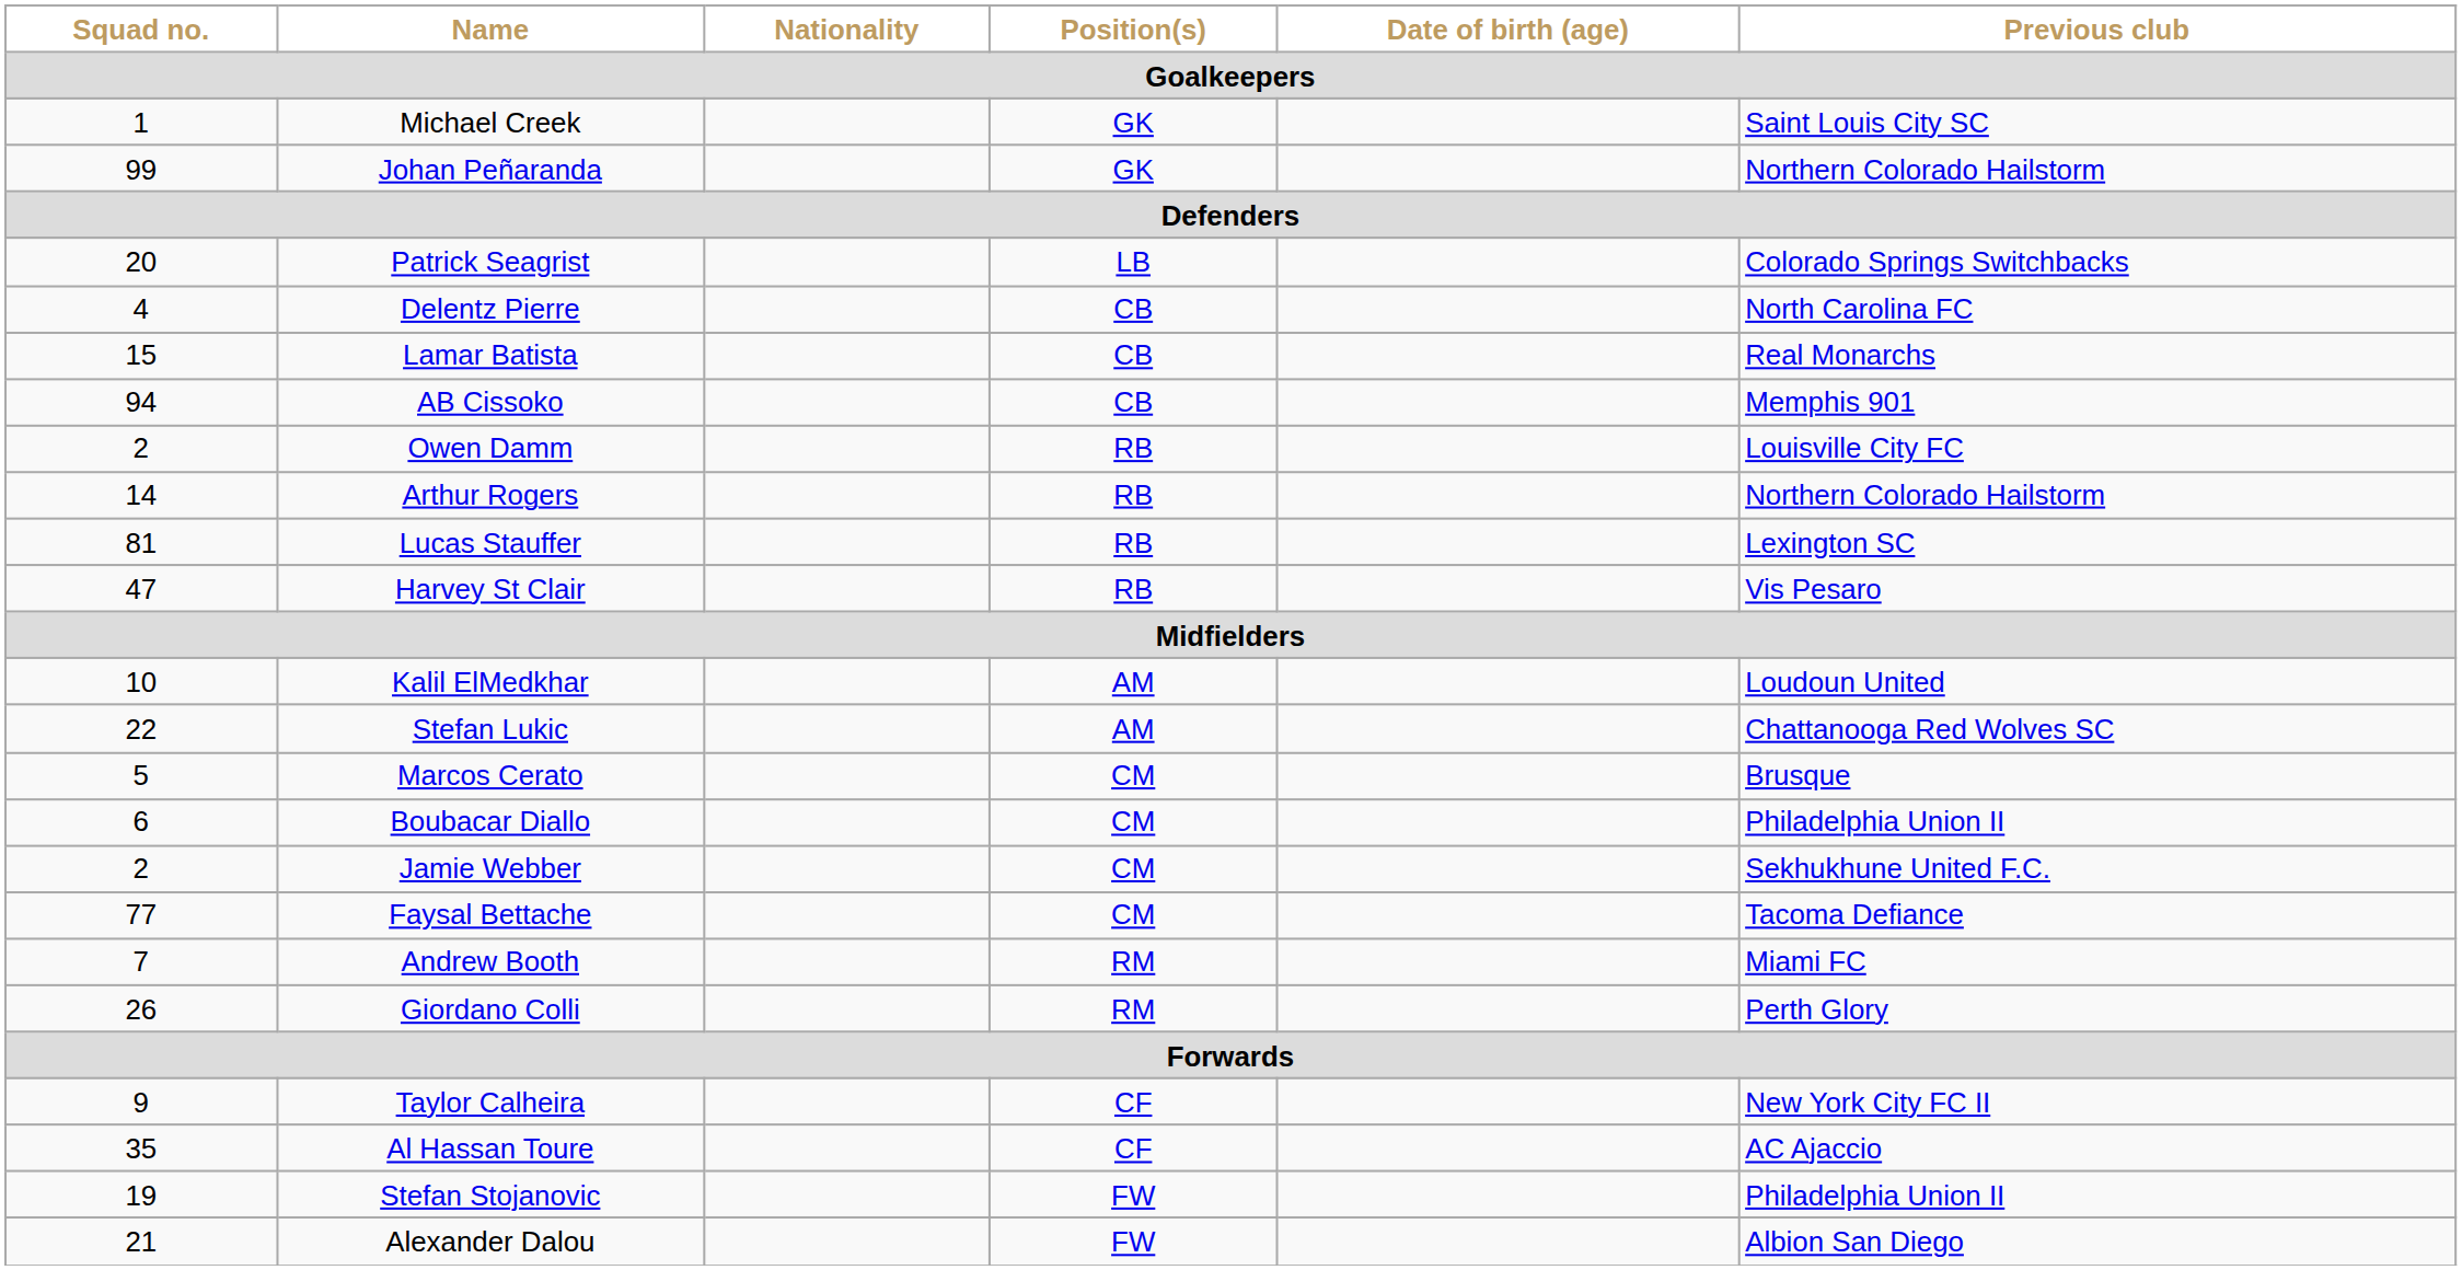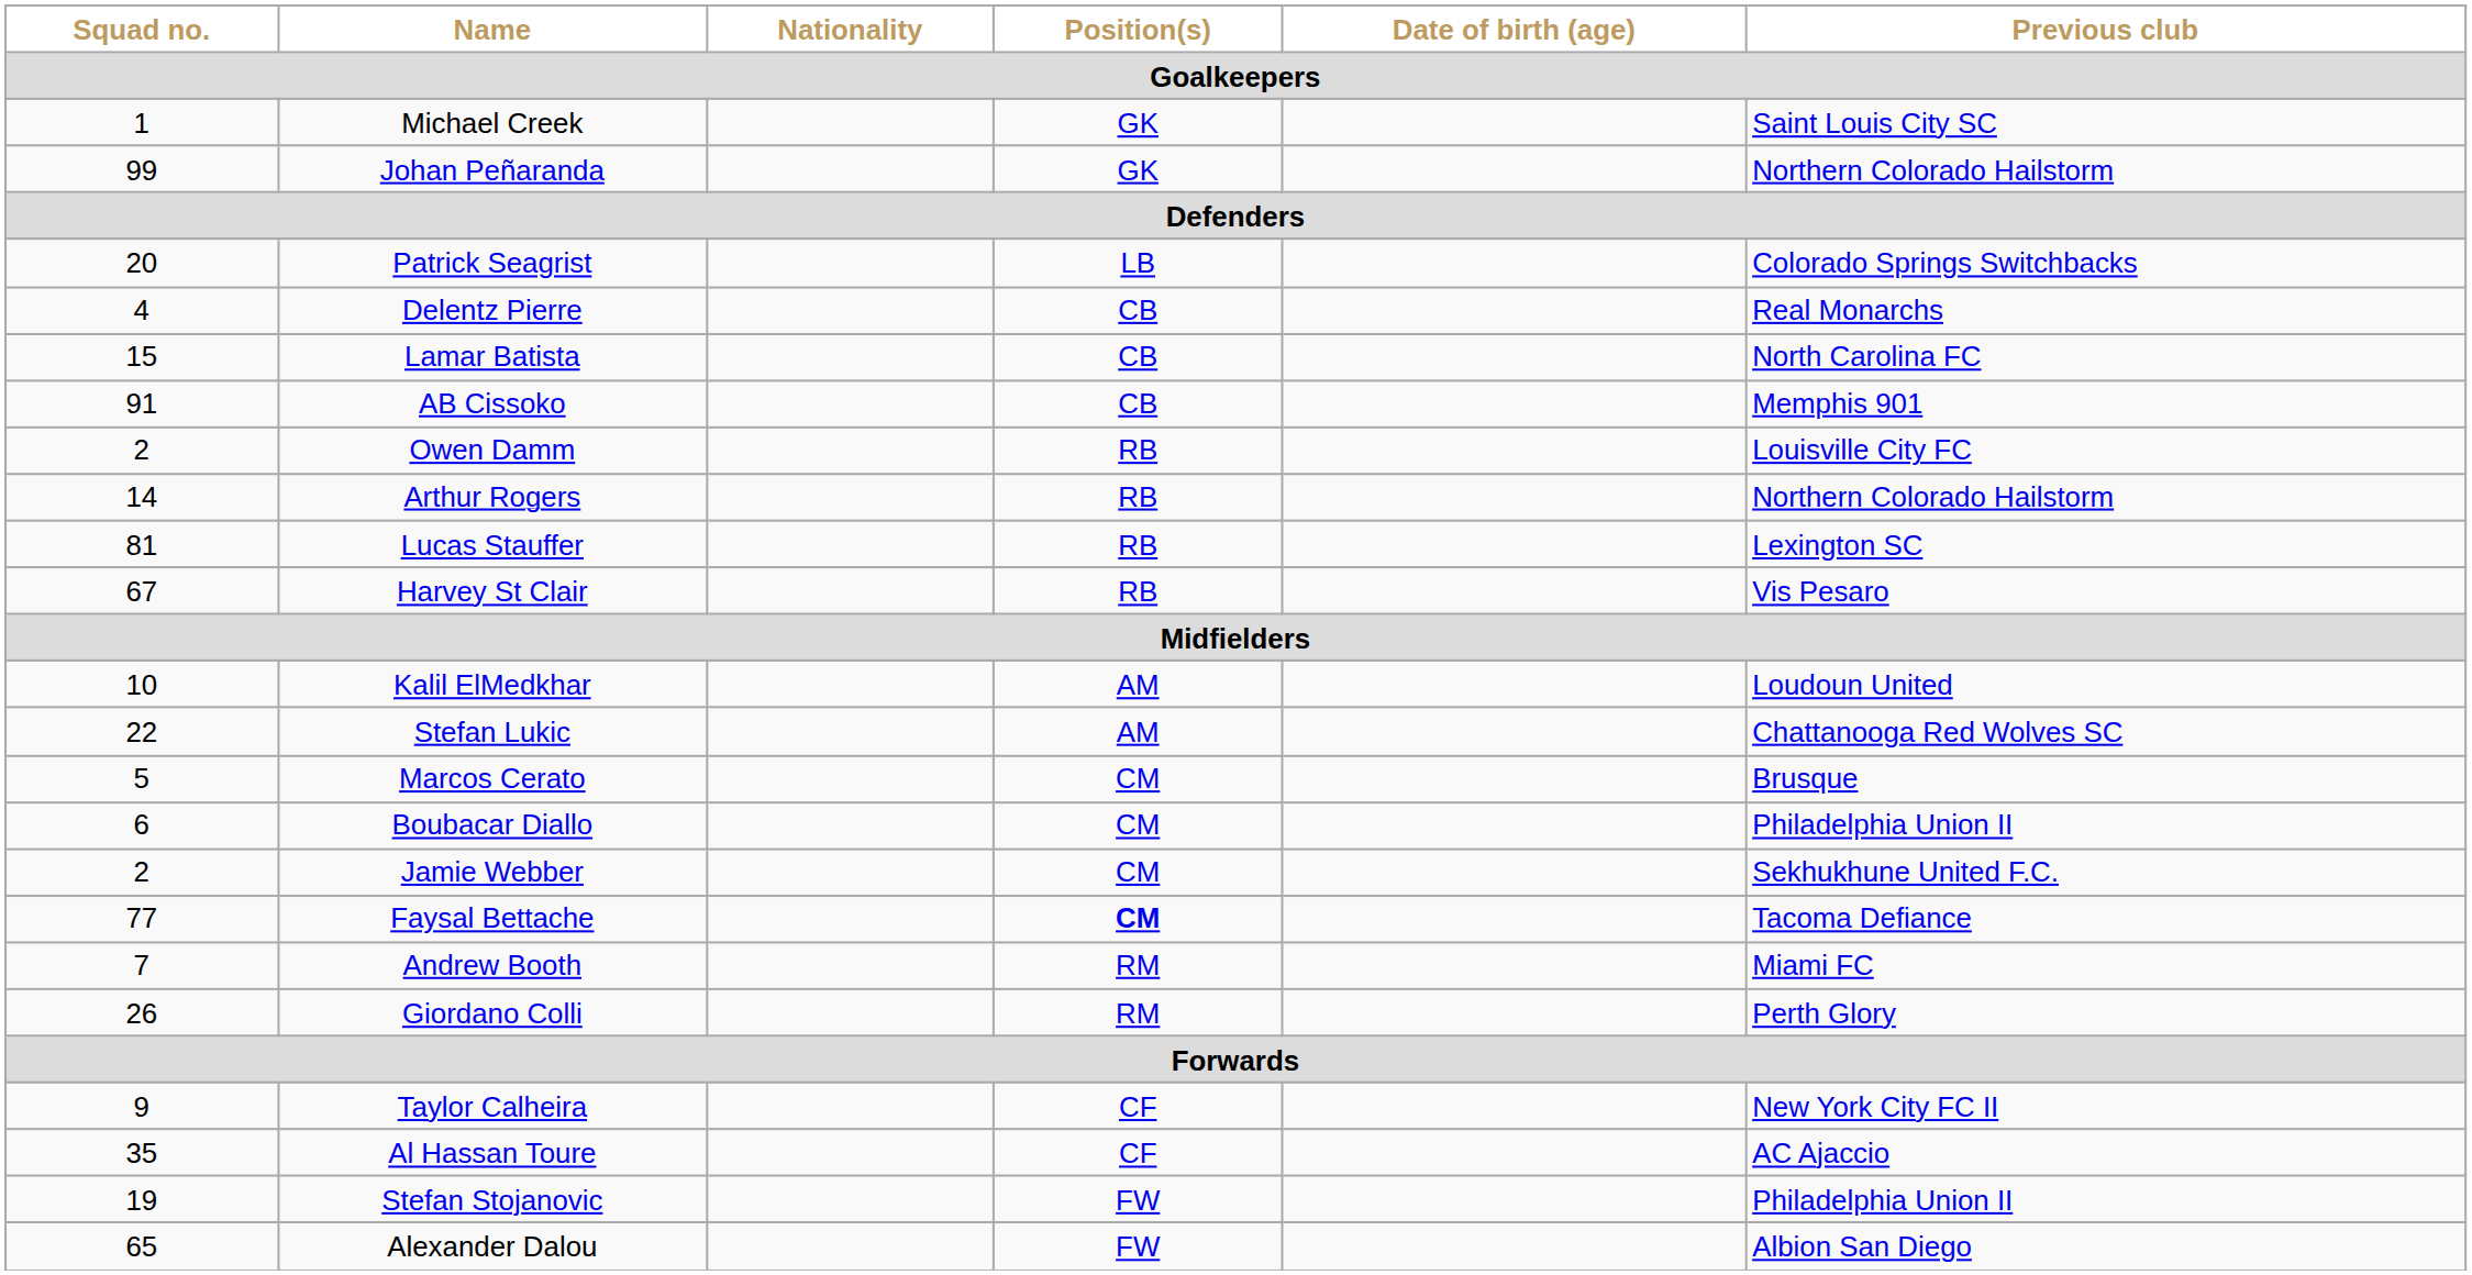Delentz Pierre | Previous club: North Carolina FC -> Real Monarchs
Lamar Batista | Previous club: Real Monarchs -> North Carolina FC
AB Cissoko | Squad no.: 94 -> 91
Harvey St Clair | Squad no.: 47 -> 67
Faysal Bettache | Position(s): normal -> bold
Alexander Dalou | Squad no.: 21 -> 65
